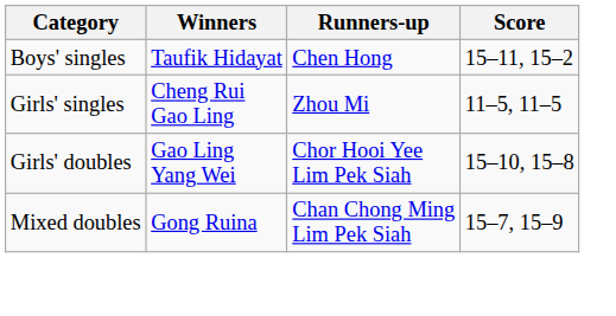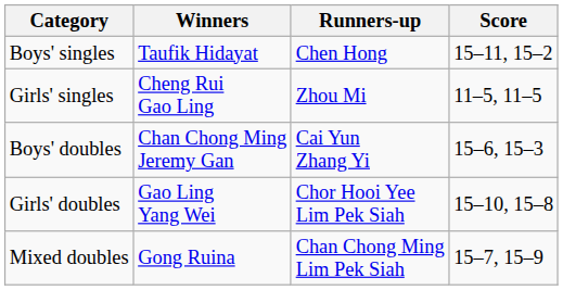+ row: Boys' doubles | Chan Chong Ming Jeremy Gan | Cai Yun Zhang Yi | 15–6, 15–3
